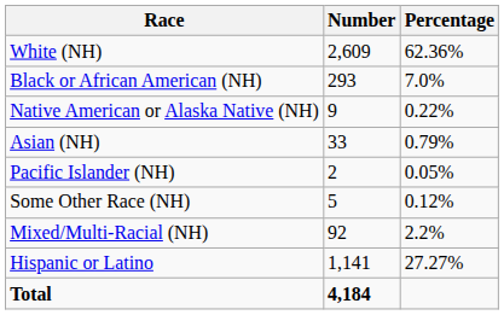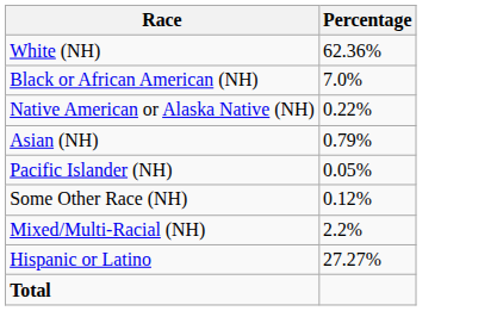- column: Number | 2,609 | 293 | 9 | 33 | 2 | 5 | 92 | 1,141 | 4,184
